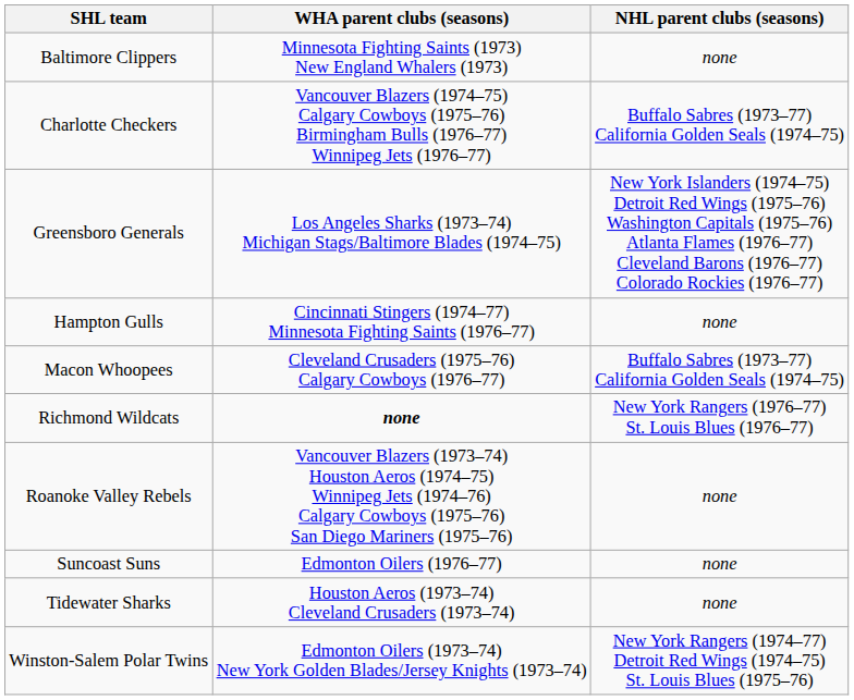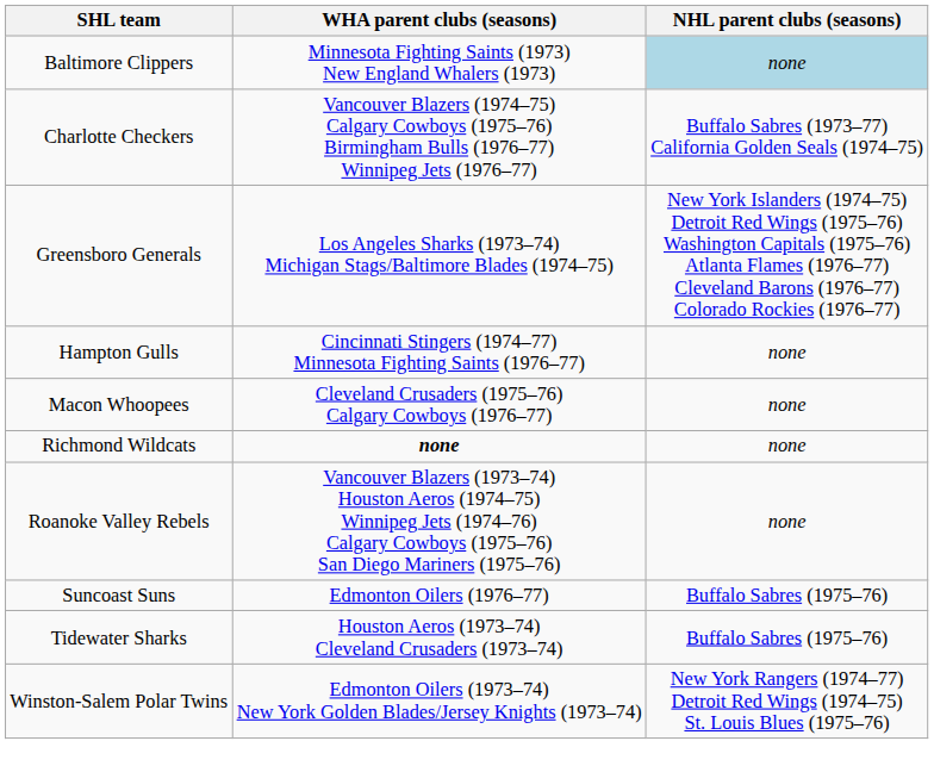Baltimore Clippers | NHL parent clubs (seasons): no background -> lightblue background
Macon Whoopees | NHL parent clubs (seasons): Buffalo Sabres (1973–77) California Golden Seals (1974–75) -> none
Richmond Wildcats | NHL parent clubs (seasons): New York Rangers (1976–77) St. Louis Blues (1976–77) -> none
Suncoast Suns | NHL parent clubs (seasons): none -> Buffalo Sabres (1975–76)
Tidewater Sharks | NHL parent clubs (seasons): none -> Buffalo Sabres (1975–76)
